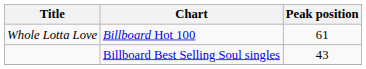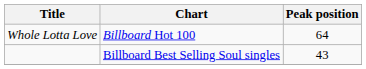Whole Lotta Love | Peak position: 61 -> 64
